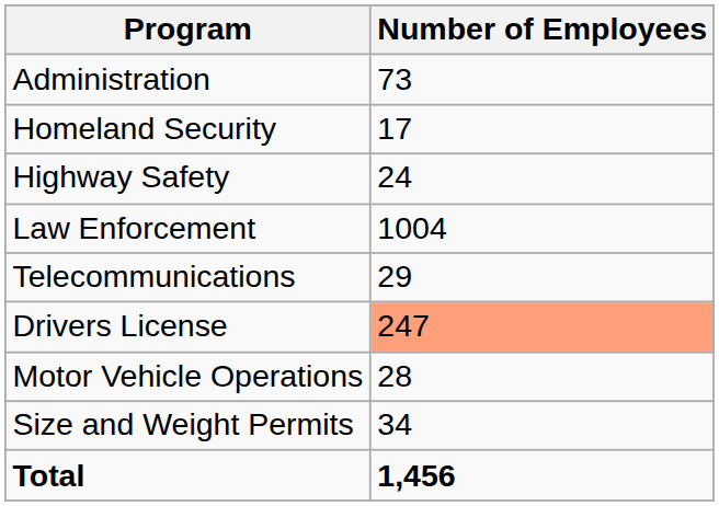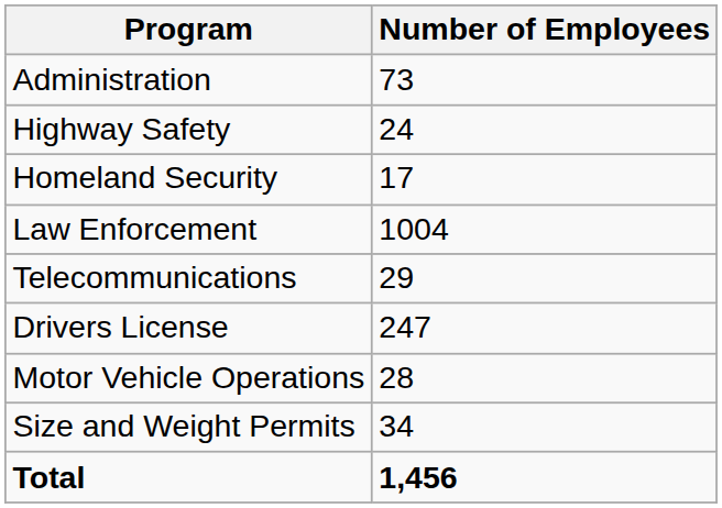rows swapped: Homeland Security <-> Highway Safety
Drivers License | Number of Employees: lightsalmon background -> no background
